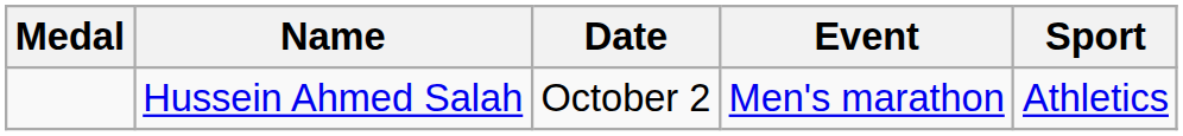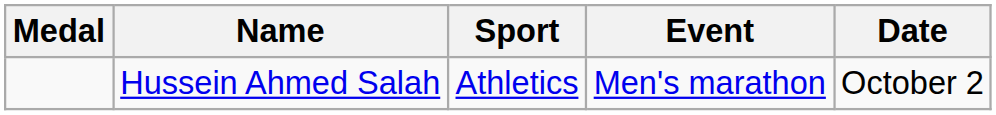columns swapped: Sport <-> Date
